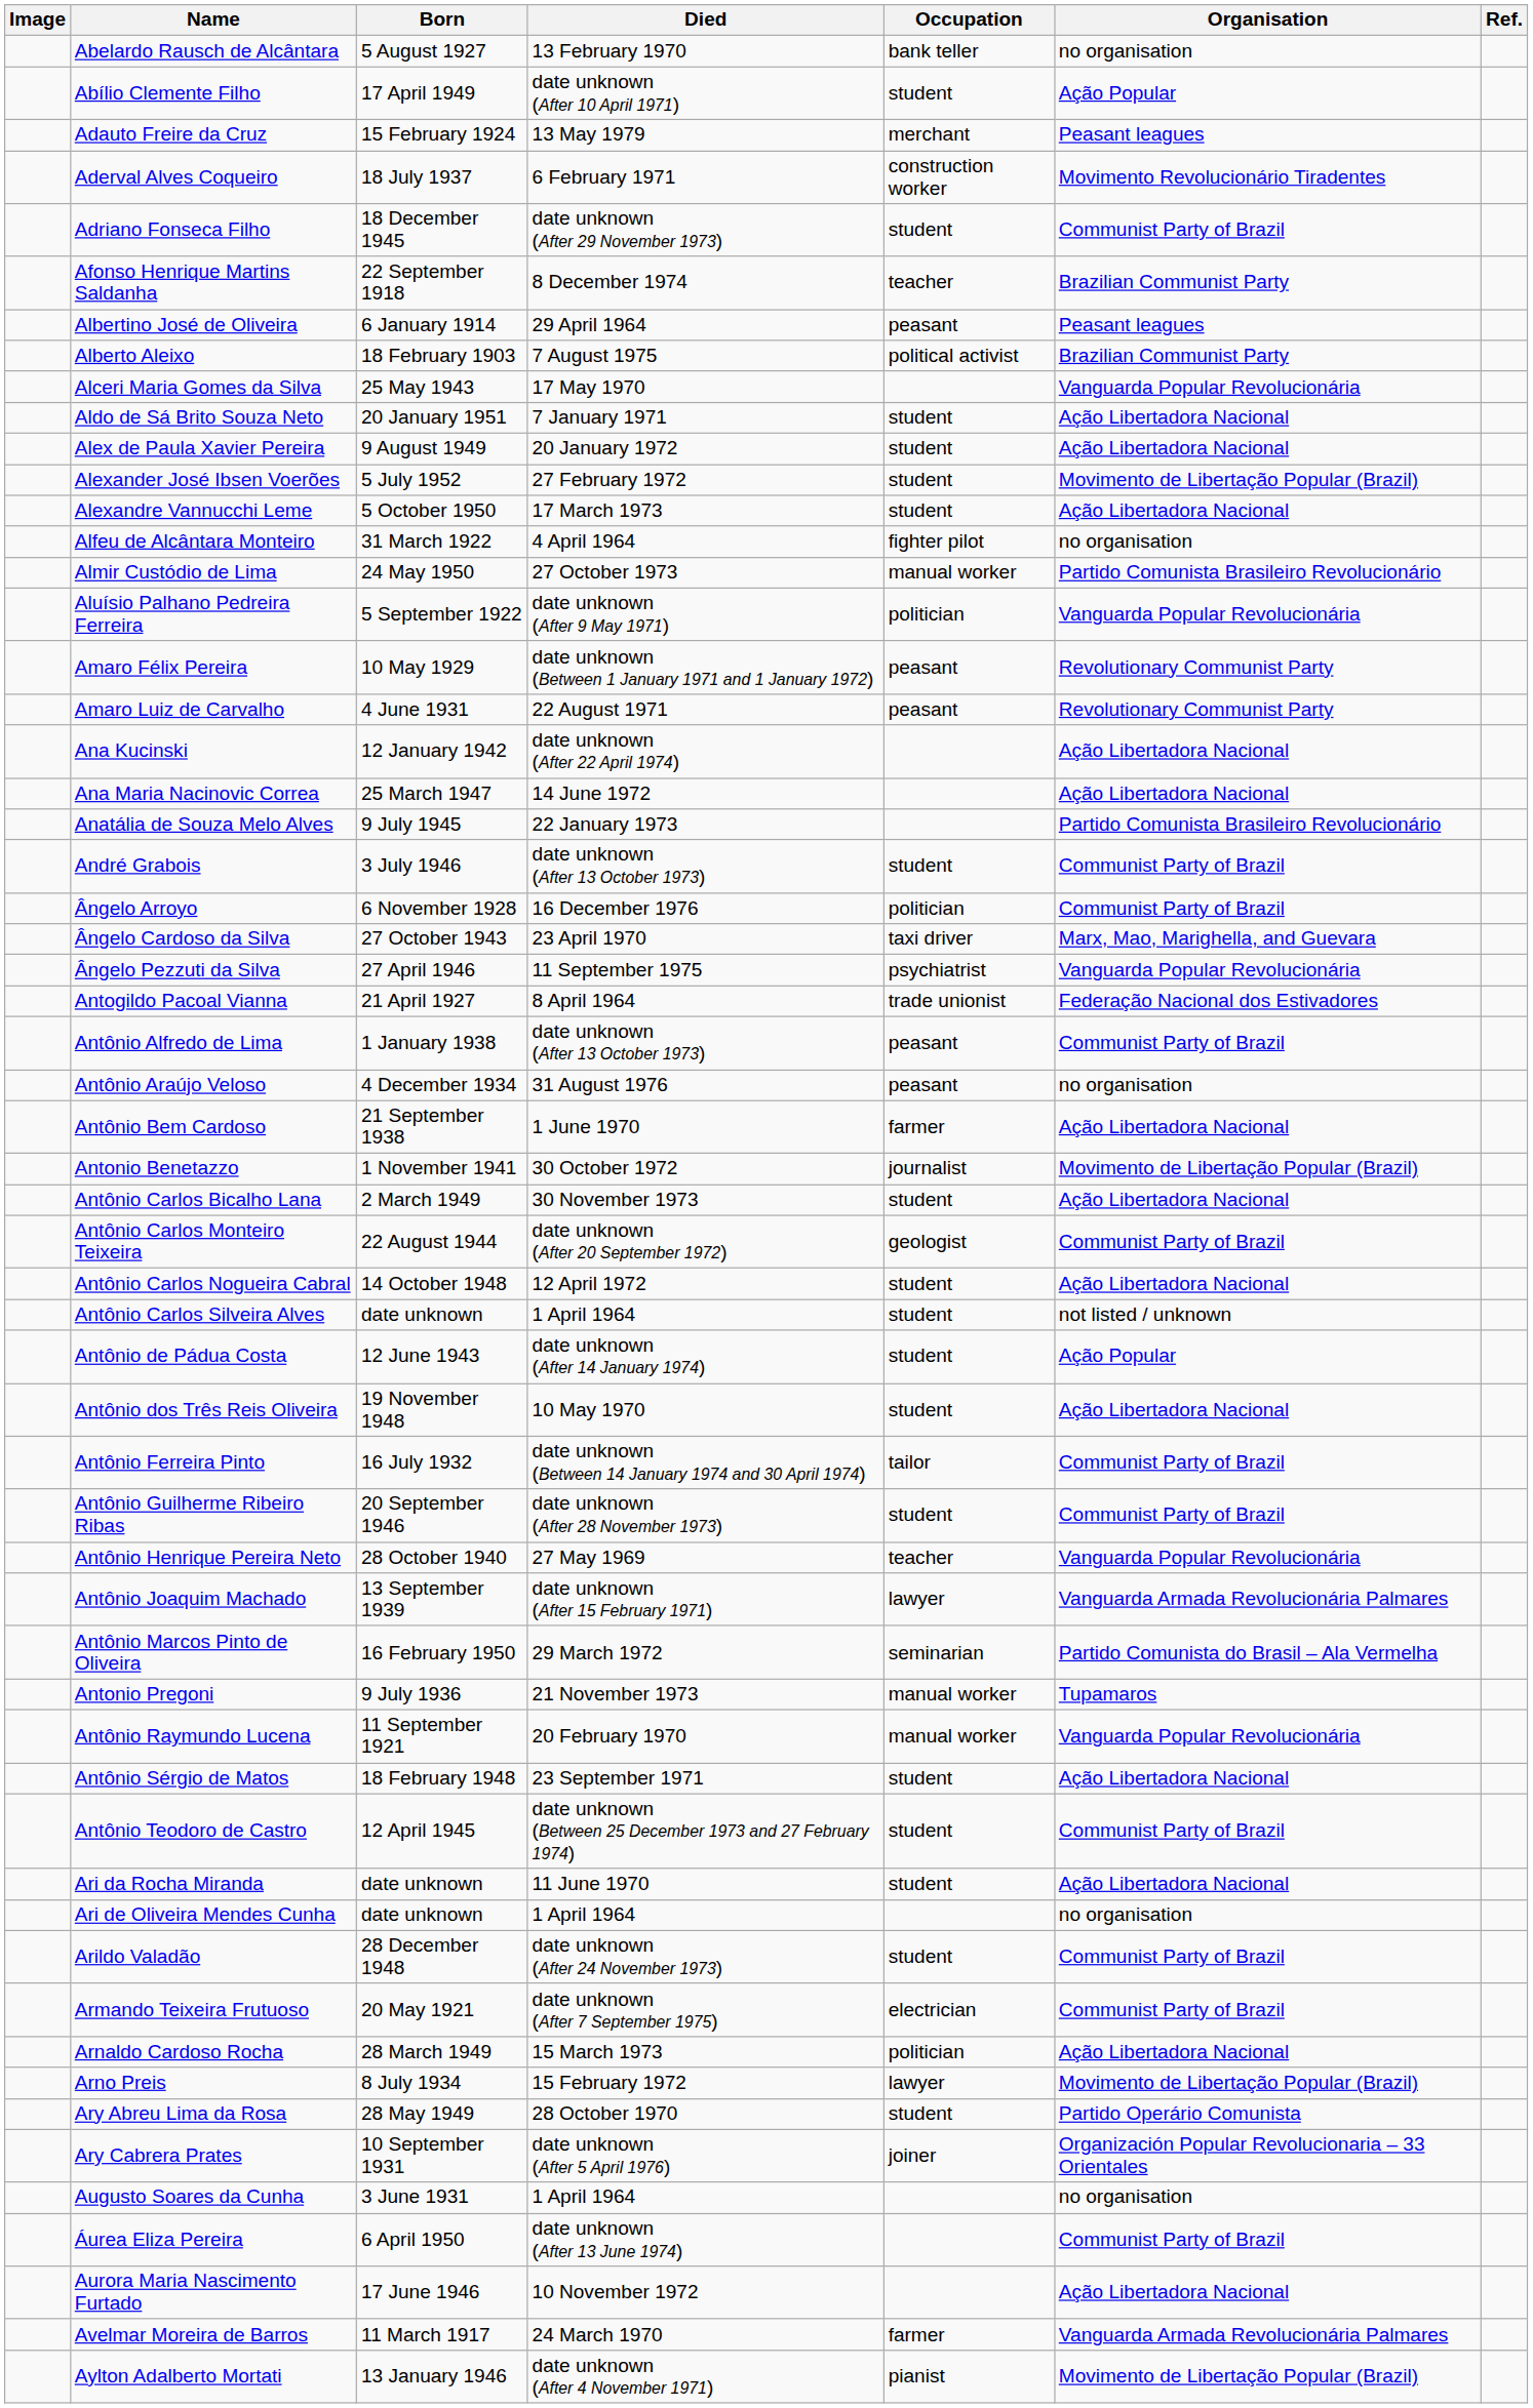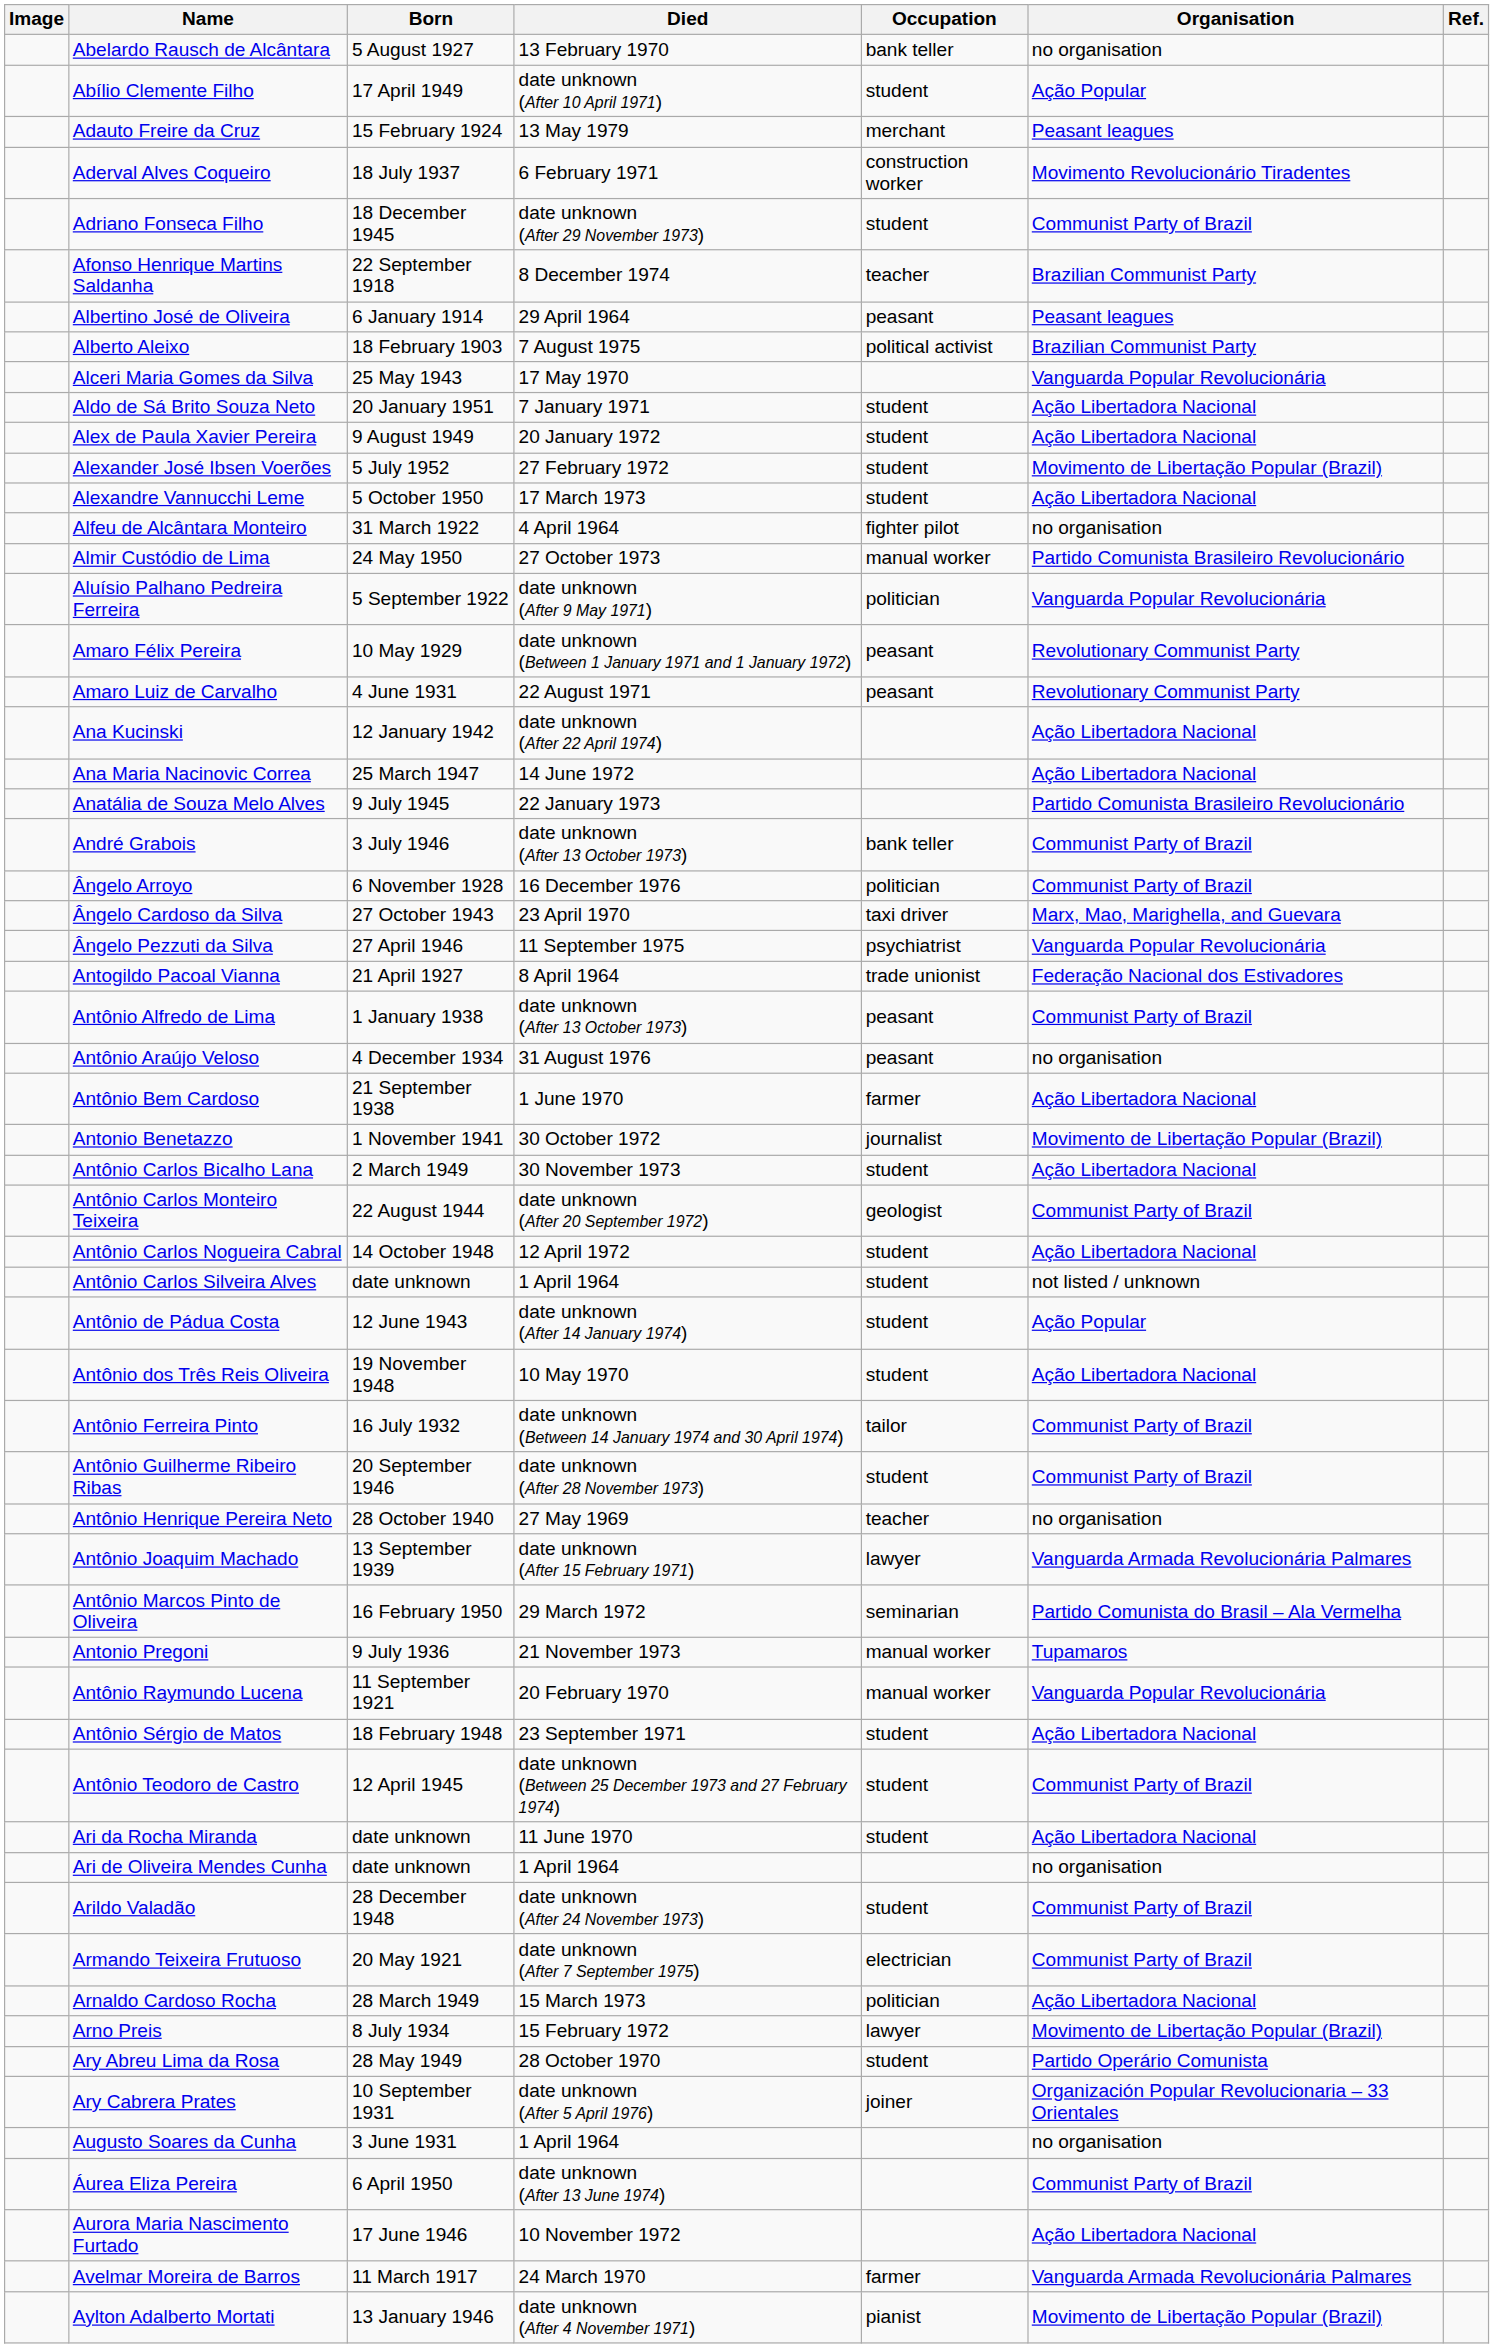André Grabois | Occupation: student -> bank teller
Antônio Henrique Pereira Neto | Organisation: Vanguarda Popular Revolucionária -> no organisation
